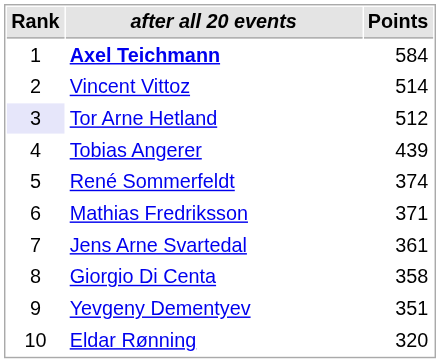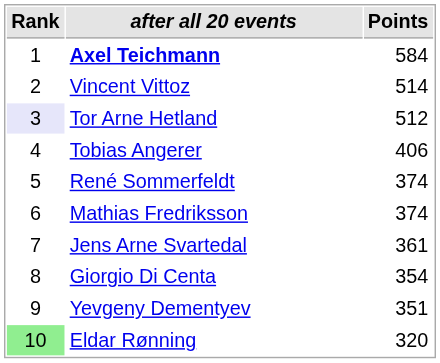Tobias Angerer | Points: 439 -> 406
Mathias Fredriksson | Points: 371 -> 374
Giorgio Di Centa | Points: 358 -> 354
Eldar Rønning | Rank: no background -> lightgreen background
